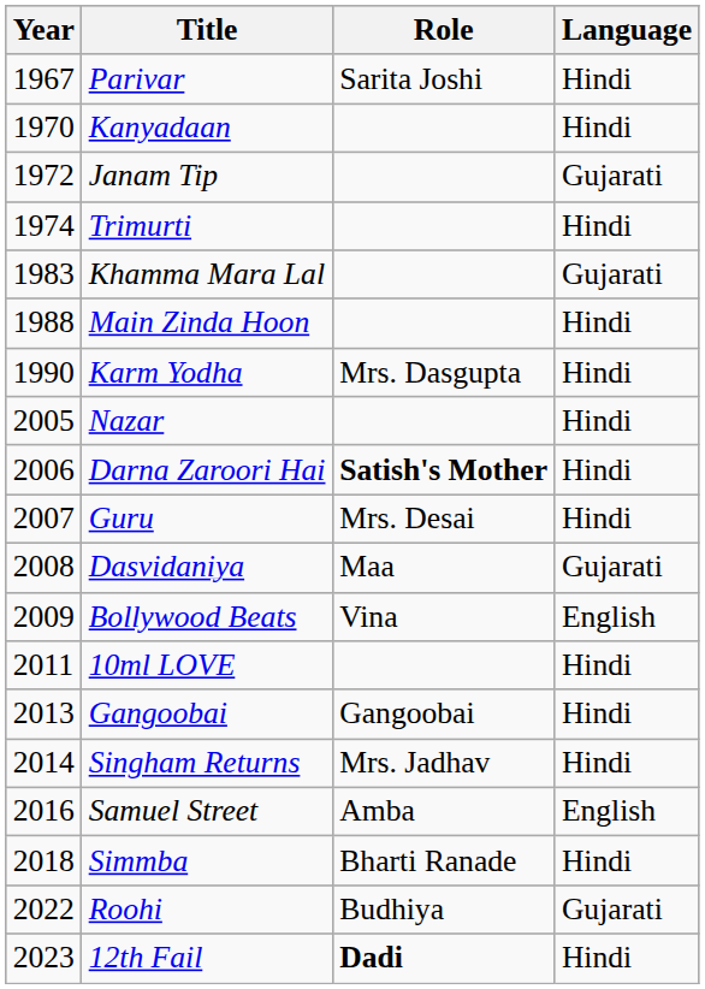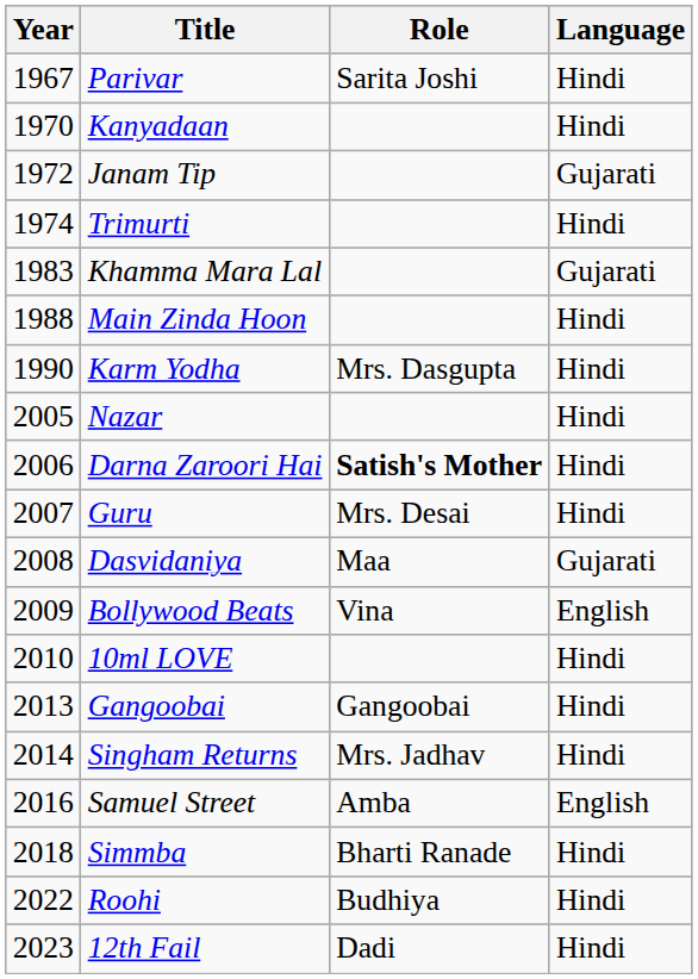10ml LOVE | Year: 2011 -> 2010
Roohi | Language: Gujarati -> Hindi
12th Fail | Role: bold -> normal
